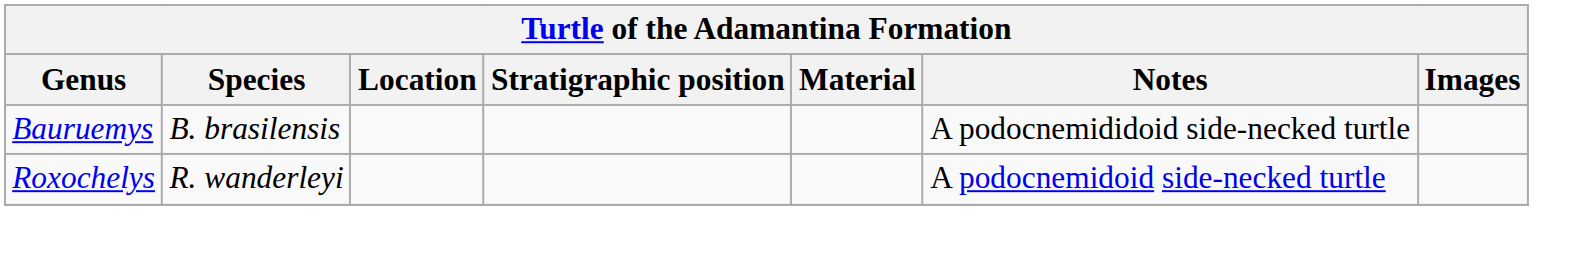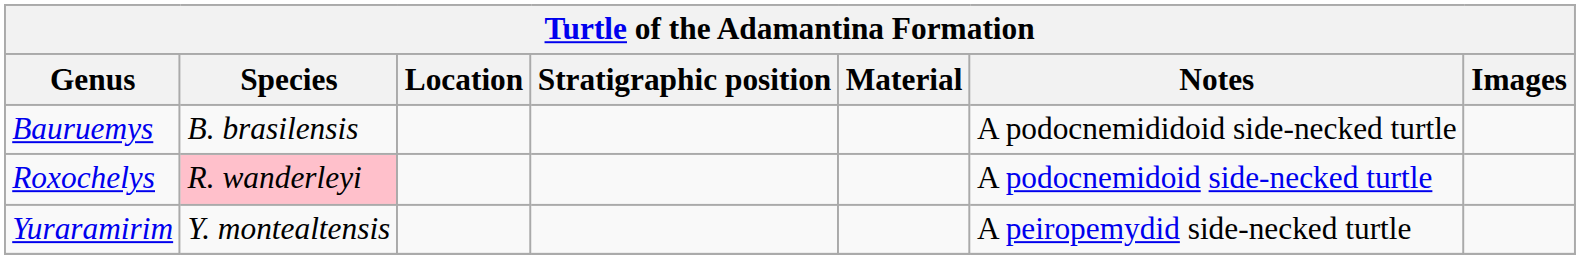Roxochelys | Species: no background -> pink background
+ row: Yuraramirim | Y. montealtensis | A peiropemydid side-necked turtle
